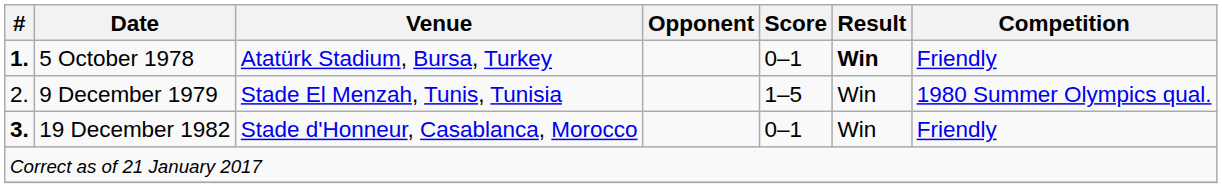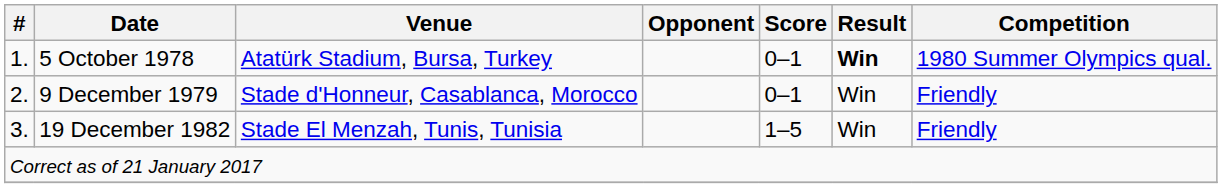5 October 1978 | #: bold -> normal
5 October 1978 | Competition: Friendly -> 1980 Summer Olympics qual.
9 December 1979 | Venue: Stade El Menzah, Tunis, Tunisia -> Stade d'Honneur, Casablanca, Morocco
9 December 1979 | Score: 1–5 -> 0–1
9 December 1979 | Competition: 1980 Summer Olympics qual. -> Friendly
19 December 1982 | #: bold -> normal
19 December 1982 | Venue: Stade d'Honneur, Casablanca, Morocco -> Stade El Menzah, Tunis, Tunisia
19 December 1982 | Score: 0–1 -> 1–5
